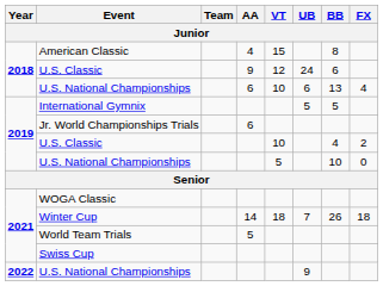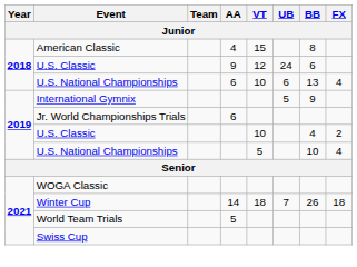International Gymnix | BB: 5 -> 9
2019 / U.S. National Championships | FX: 0 -> 4
- row: 2022 | U.S. National Championships | 9
